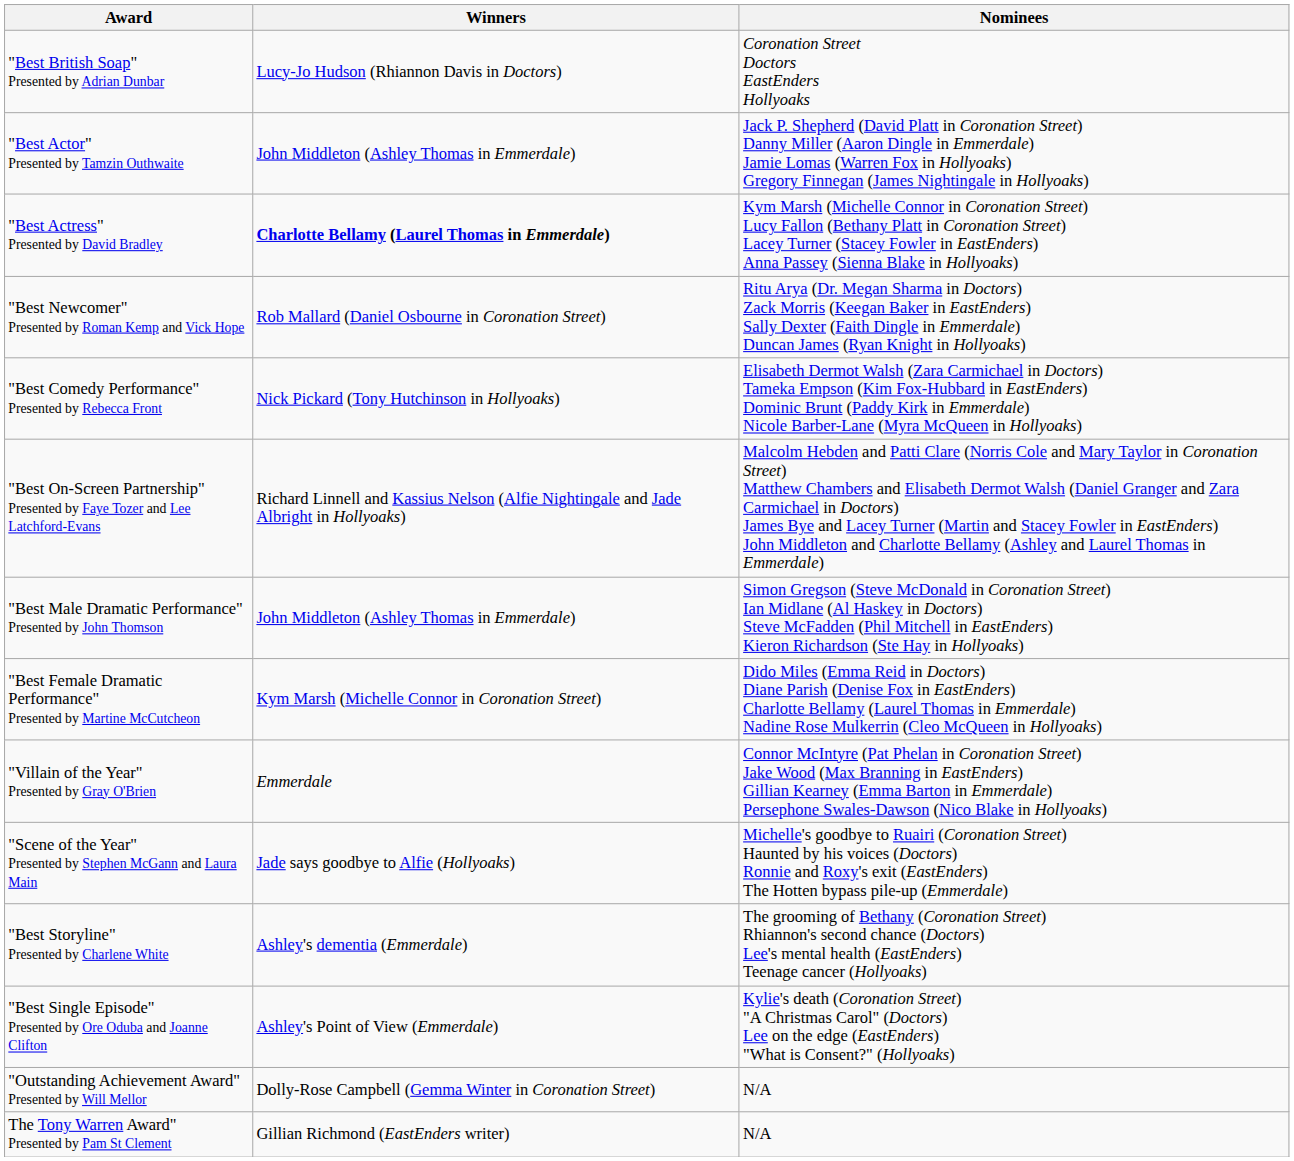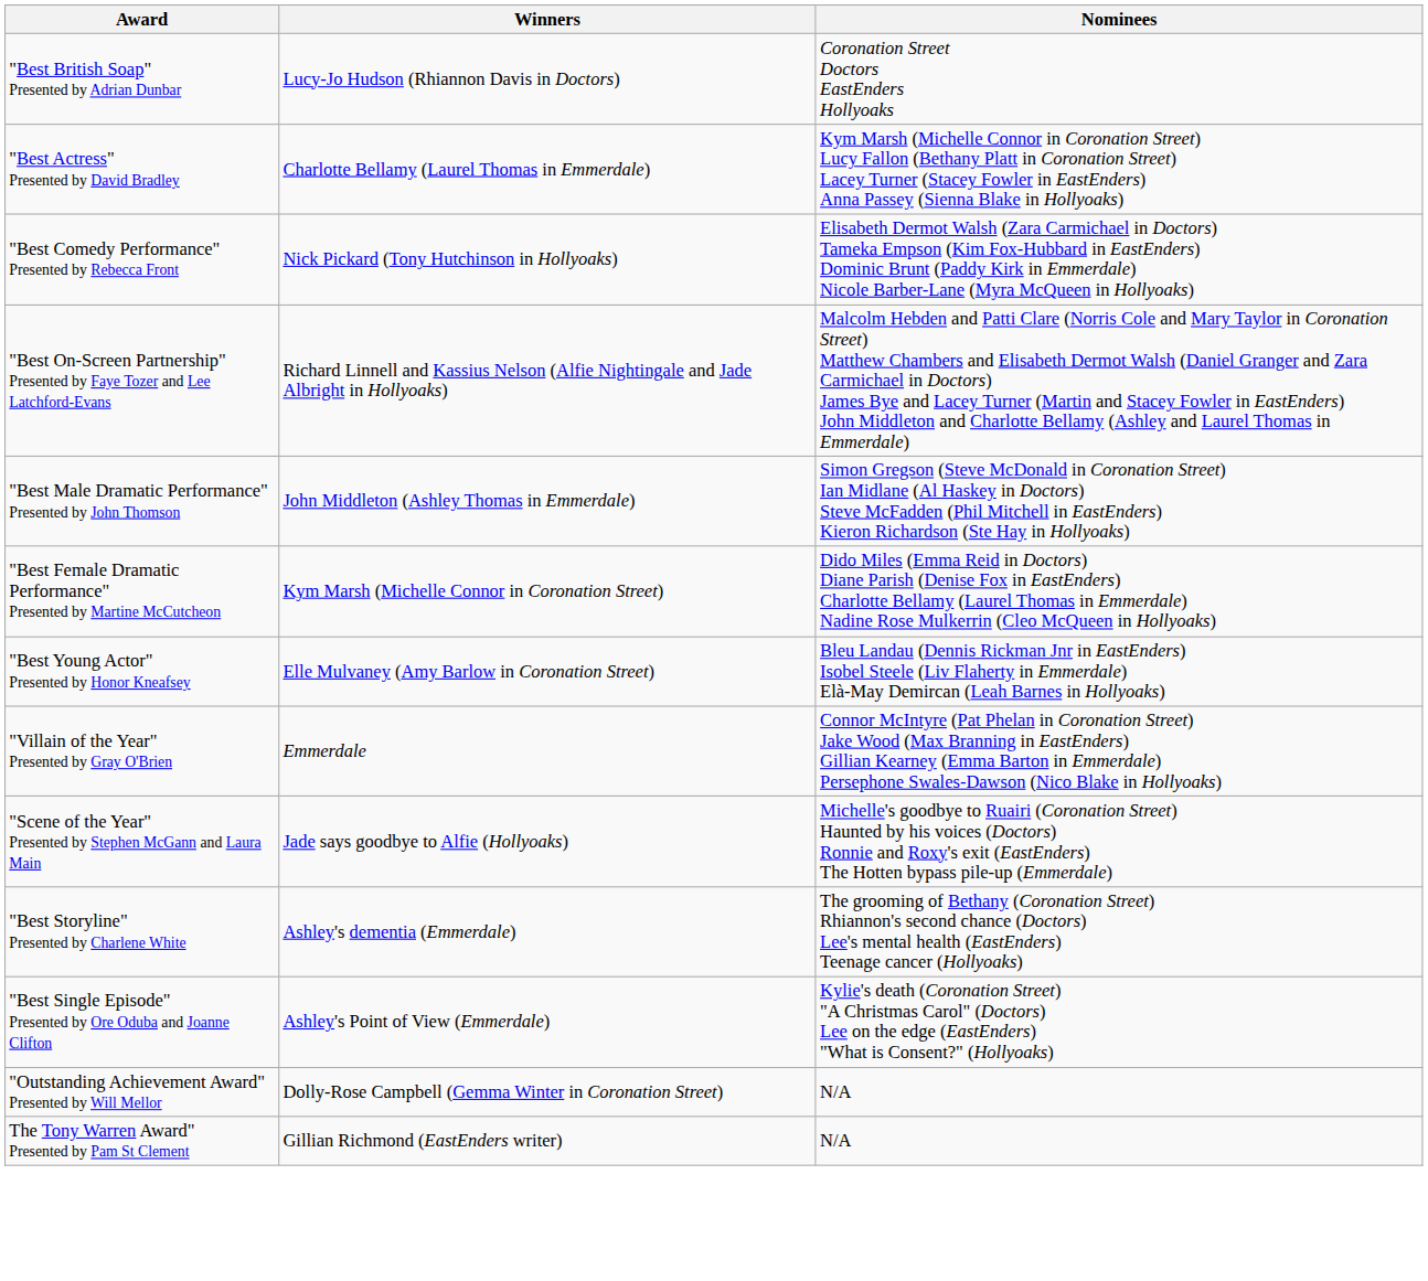- row: "Best Actor" Presented by Tamzin Outhwaite | John Middleton (Ashley Thomas in Emmerdale) | Jack P. Shepherd (David Platt in Coronation Street) Danny Miller (Aaron Dingle in Emmerdale) Jamie Lomas (Warren Fox in Hollyoaks) Gregory Finnegan (James Nightingale in Hollyoaks)
"Best Actress" Presented by David Bradley | Winners: bold -> normal
- row: "Best Newcomer" Presented by Roman Kemp and Vick Hope | Rob Mallard (Daniel Osbourne in Coronation Street) | Ritu Arya (Dr. Megan Sharma in Doctors) Zack Morris (Keegan Baker in EastEnders) Sally Dexter (Faith Dingle in Emmerdale) Duncan James (Ryan Knight in Hollyoaks)
+ row: "Best Young Actor" Presented by Honor Kneafsey | Elle Mulvaney (Amy Barlow in Coronation Street) | Bleu Landau (Dennis Rickman Jnr in EastEnders) Isobel Steele (Liv Flaherty in Emmerdale) Elà-May Demircan (Leah Barnes in Hollyoaks)
